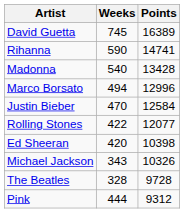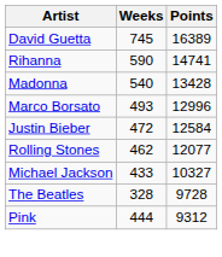Marco Borsato | Weeks: 494 -> 493
Justin Bieber | Weeks: 470 -> 472
Rolling Stones | Weeks: 422 -> 462
- row: Ed Sheeran | 420 | 10398
Michael Jackson | Weeks: 343 -> 433
Michael Jackson | Points: 10326 -> 10327
